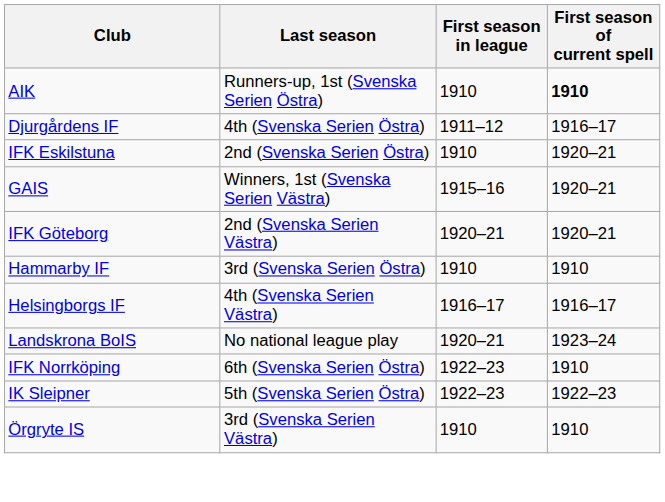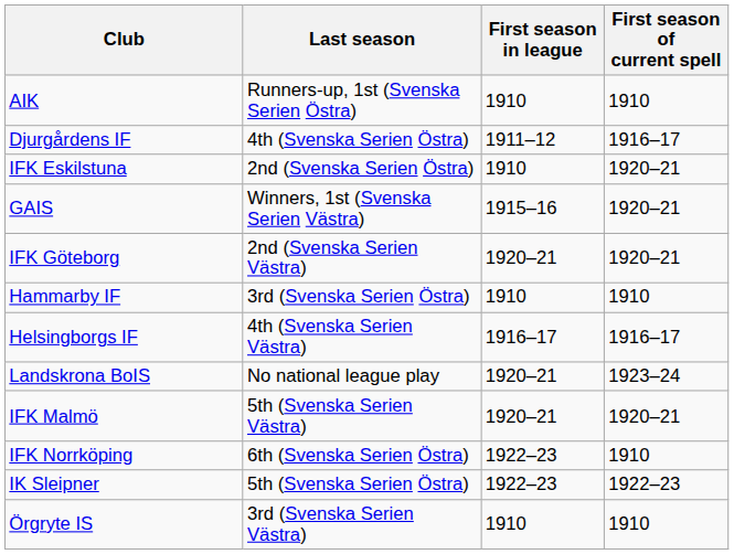AIK | First season of current spell: bold -> normal
+ row: IFK Malmö | 5th (Svenska Serien Västra) | 1920–21 | 1920–21
